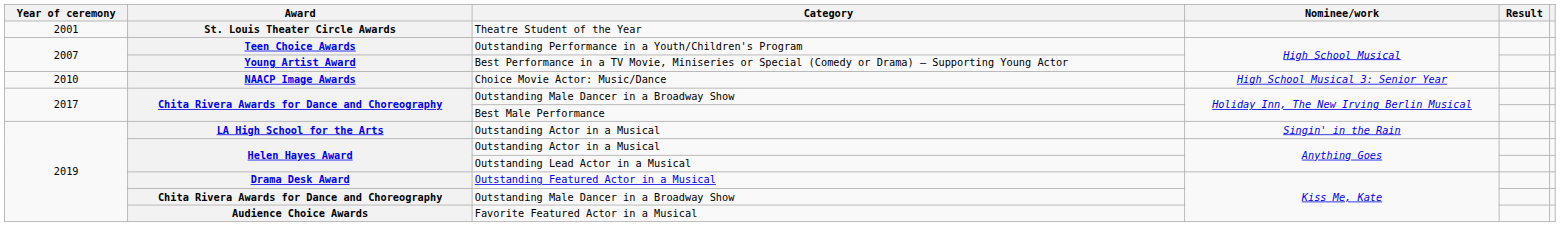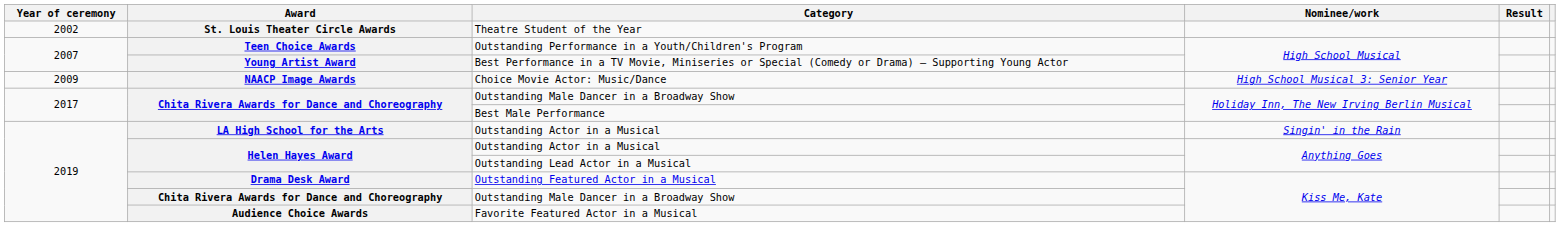Theatre Student of the Year | Year of ceremony: 2001 -> 2002
Choice Movie Actor: Music/Dance | Year of ceremony: 2010 -> 2009
